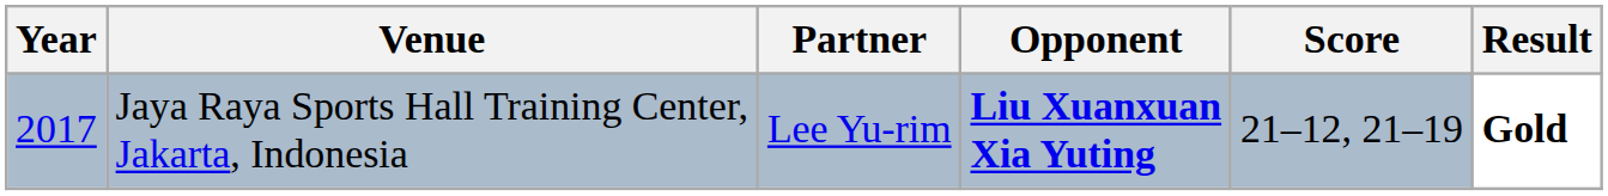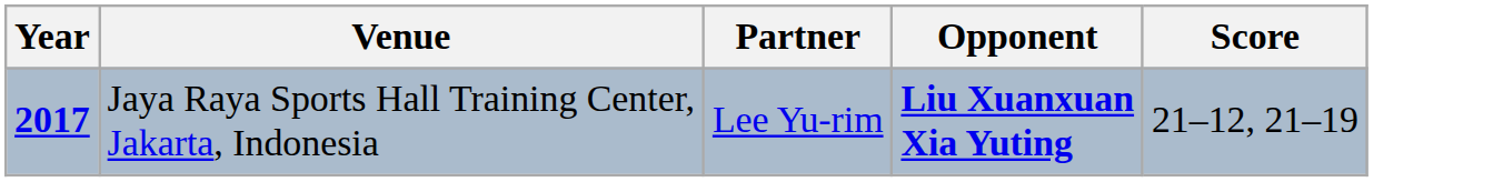- column: Result | Gold
Jaya Raya Sports Hall Training Center, Jakarta, Indonesia | Year: normal -> bold
